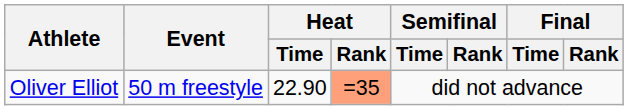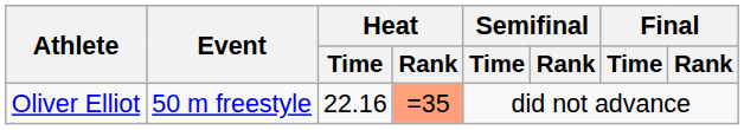Oliver Elliot | Heat / Time: 22.90 -> 22.16
